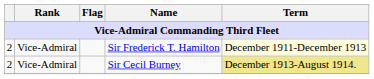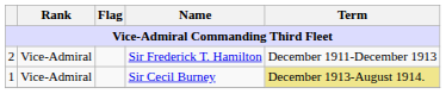Sir Frederick T. Hamilton | Term: lightyellow background -> no background
Sir Cecil Burney | column 1: 2 -> 1
